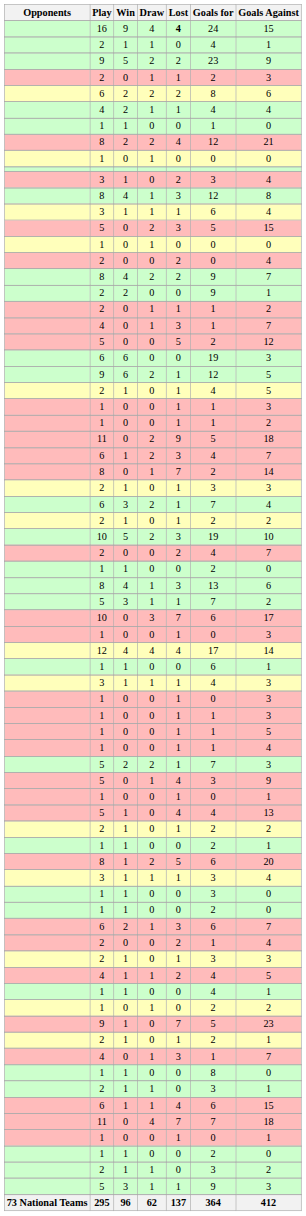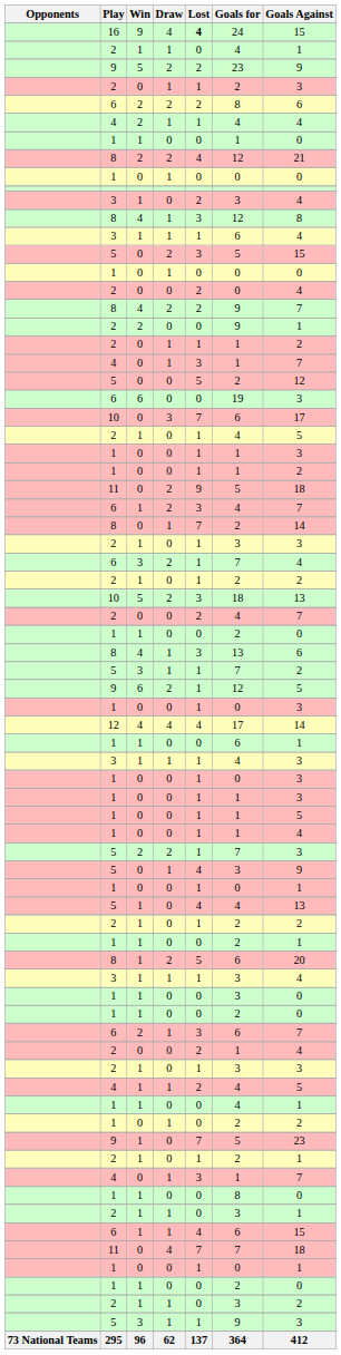rows swapped: 10 / 0 <-> 9 / 6
10 / 5 | Goals for: 19 -> 18
10 / 5 | Goals Against: 10 -> 13
